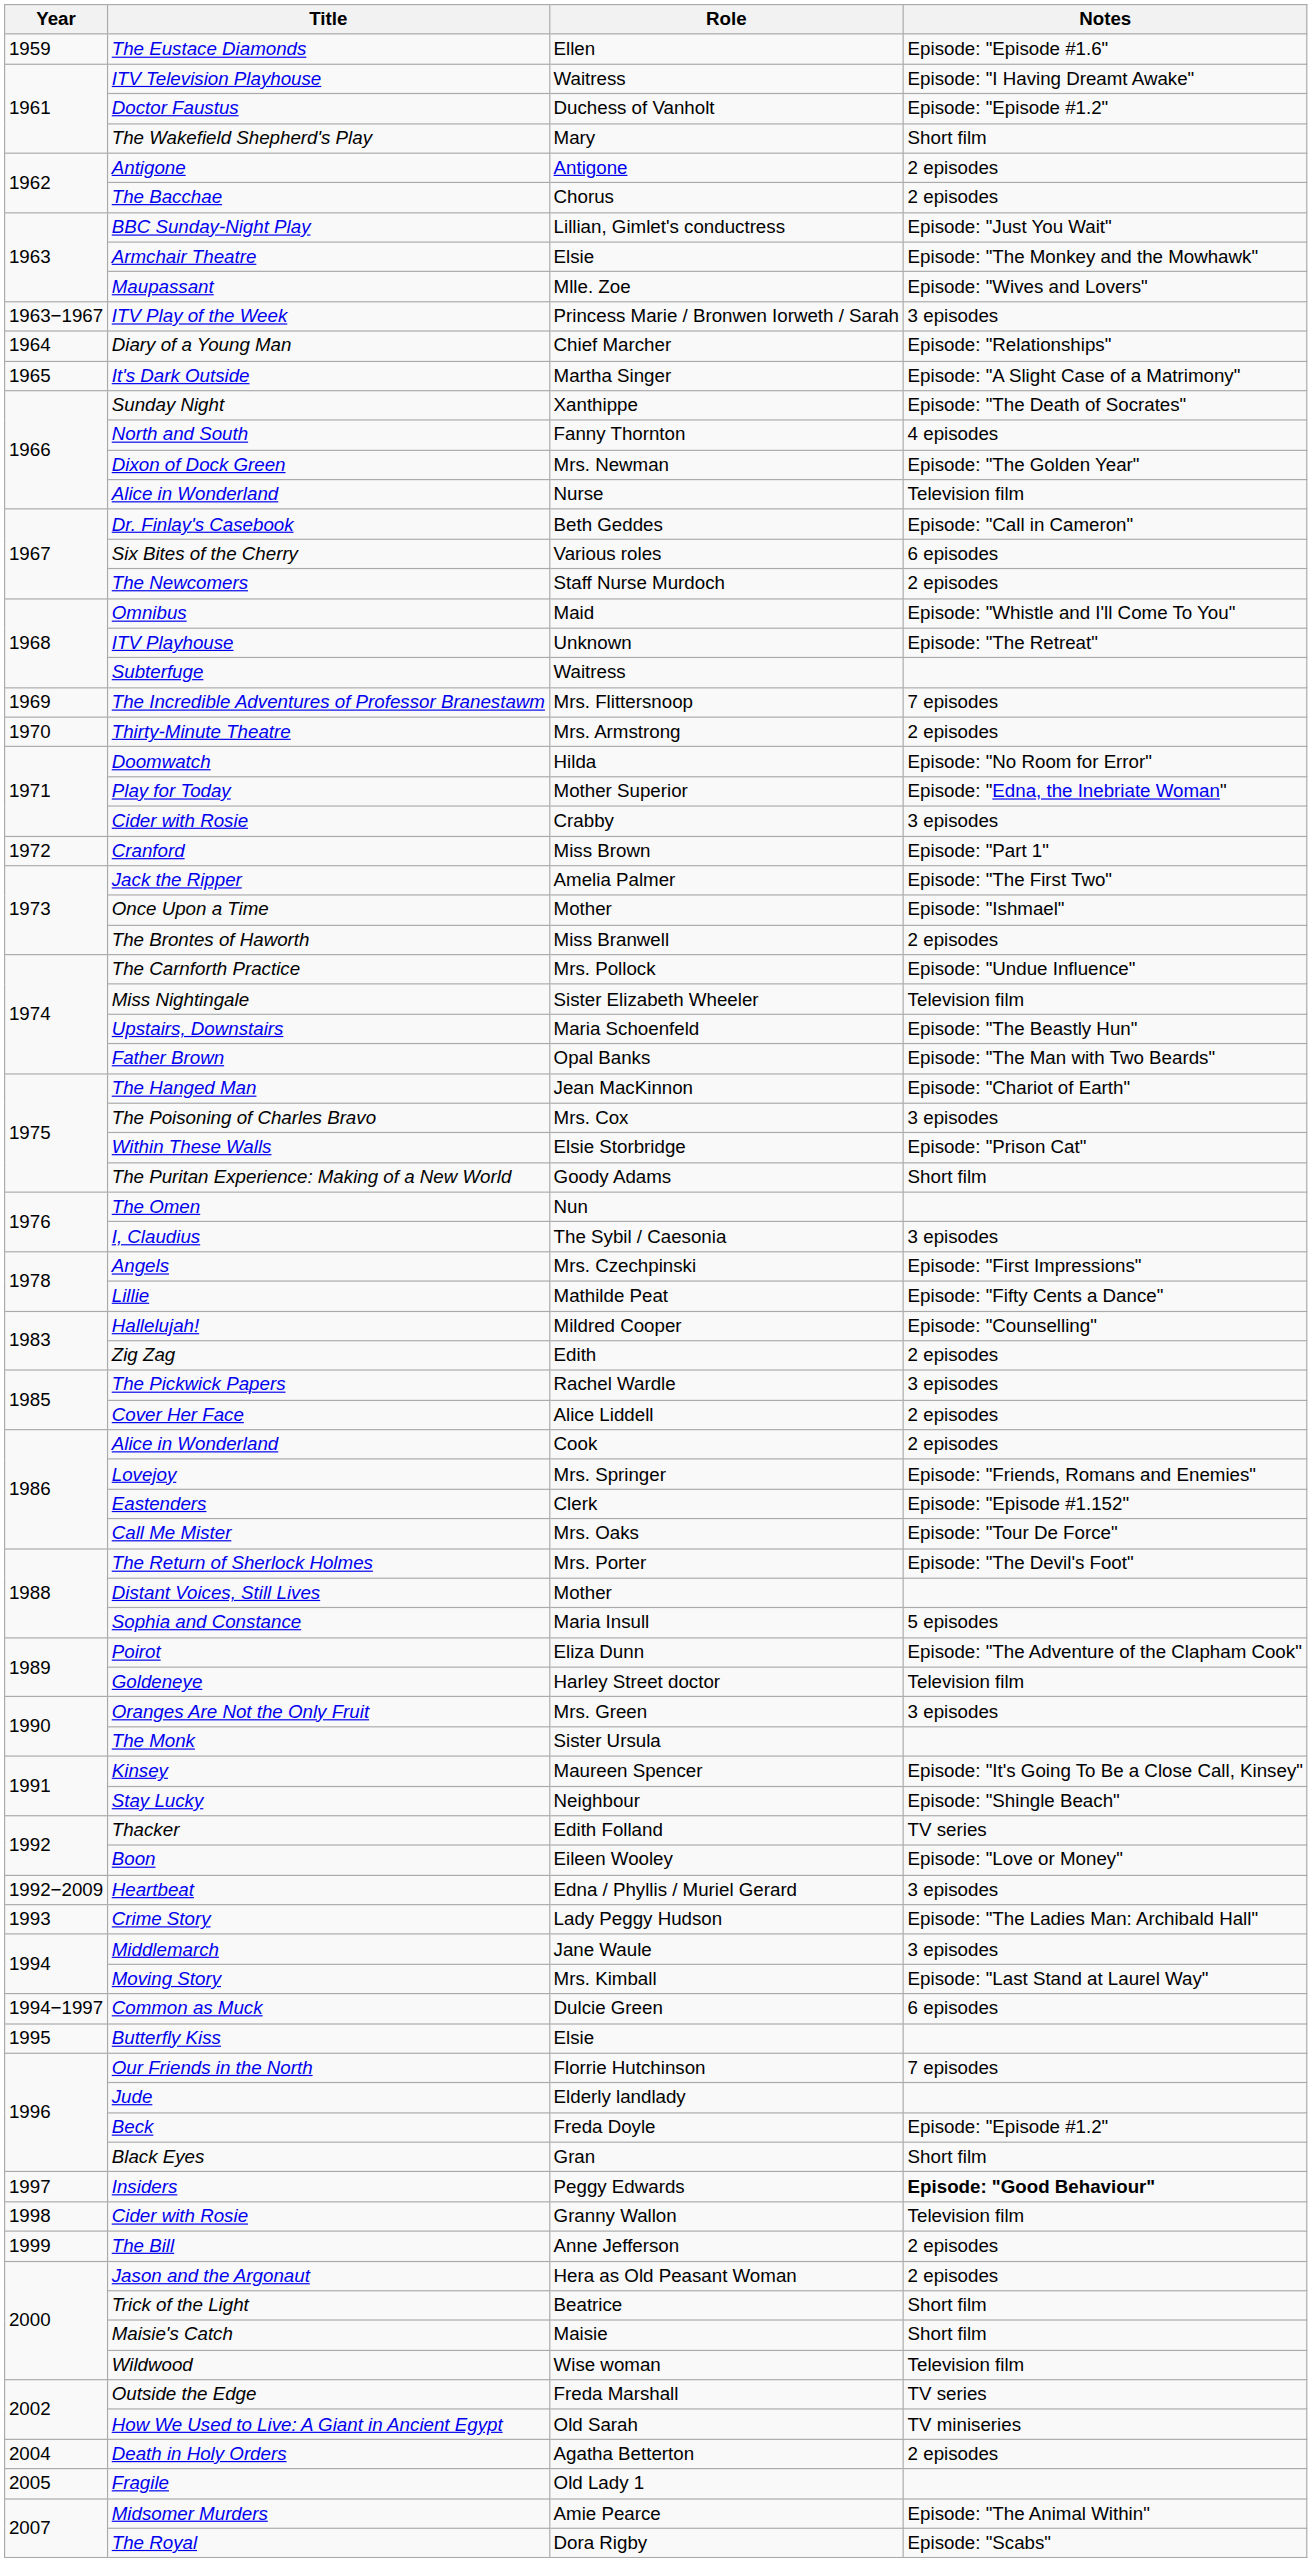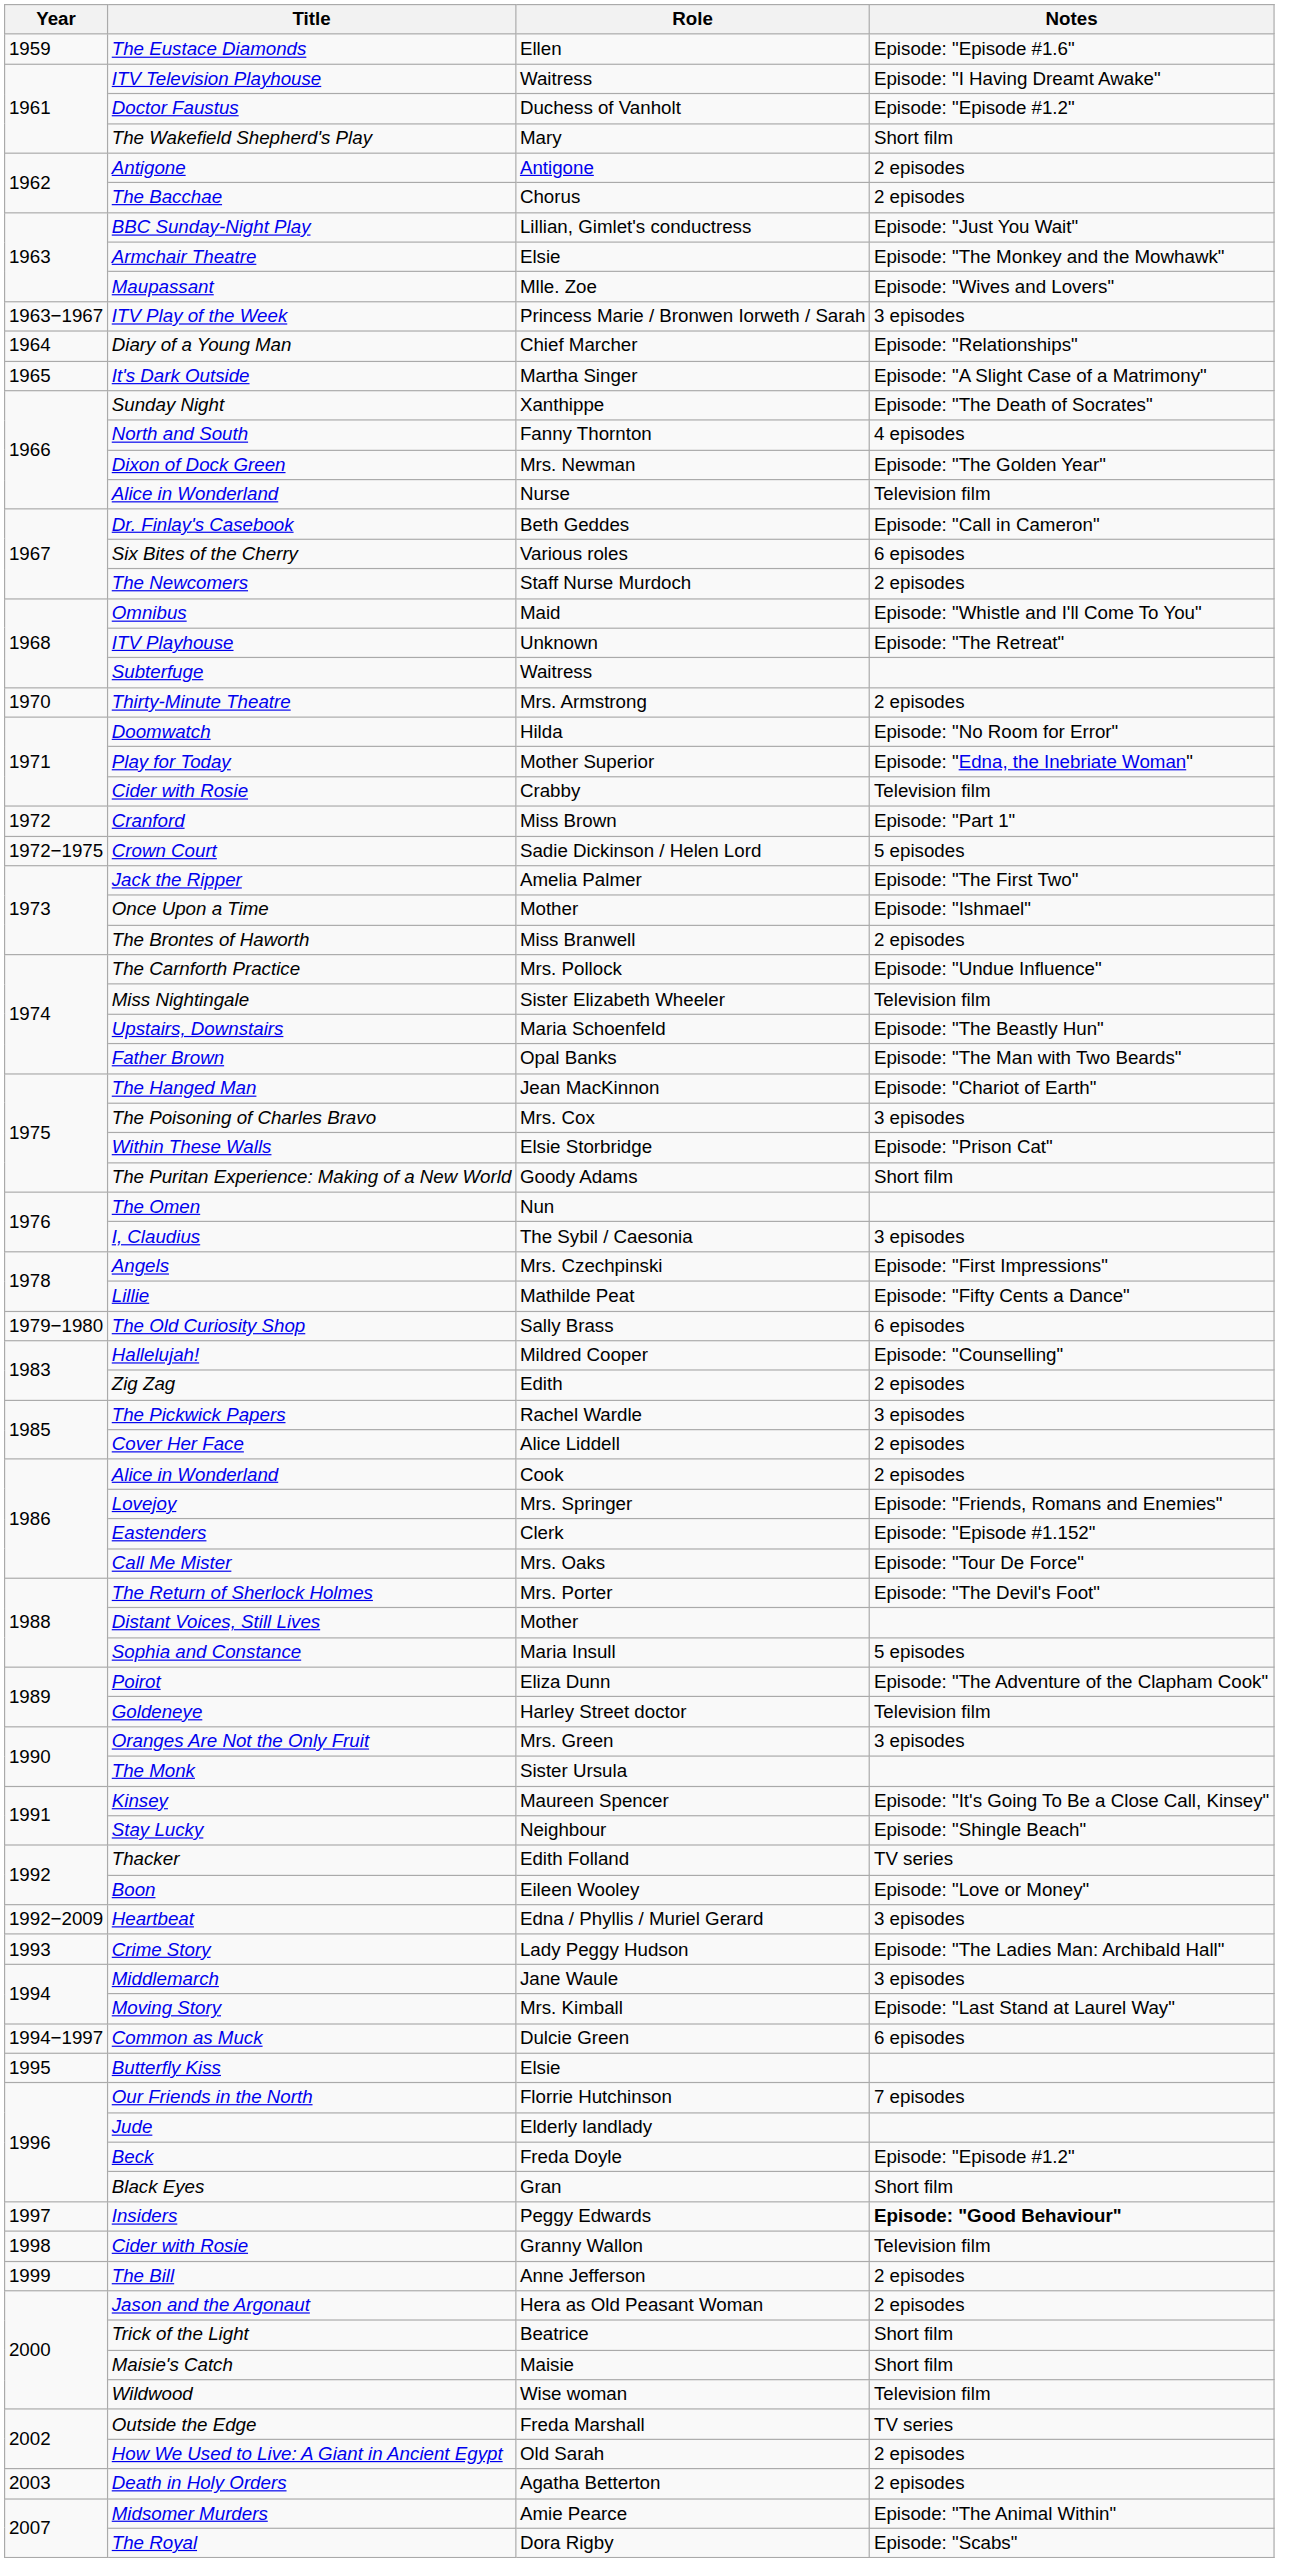- row: 1969 | The Incredible Adventures of Professor Branestawm | Mrs. Flittersnoop | 7 episodes
Cider with Rosie / Crabby | Notes: 3 episodes -> Television film
+ row: 1972−1975 | Crown Court | Sadie Dickinson / Helen Lord | 5 episodes
+ row: 1979−1980 | The Old Curiosity Shop | Sally Brass | 6 episodes
How We Used to Live: A Giant in Ancient Egypt | Notes: TV miniseries -> 2 episodes
Death in Holy Orders | Year: 2004 -> 2003
- row: 2005 | Fragile | Old Lady 1
